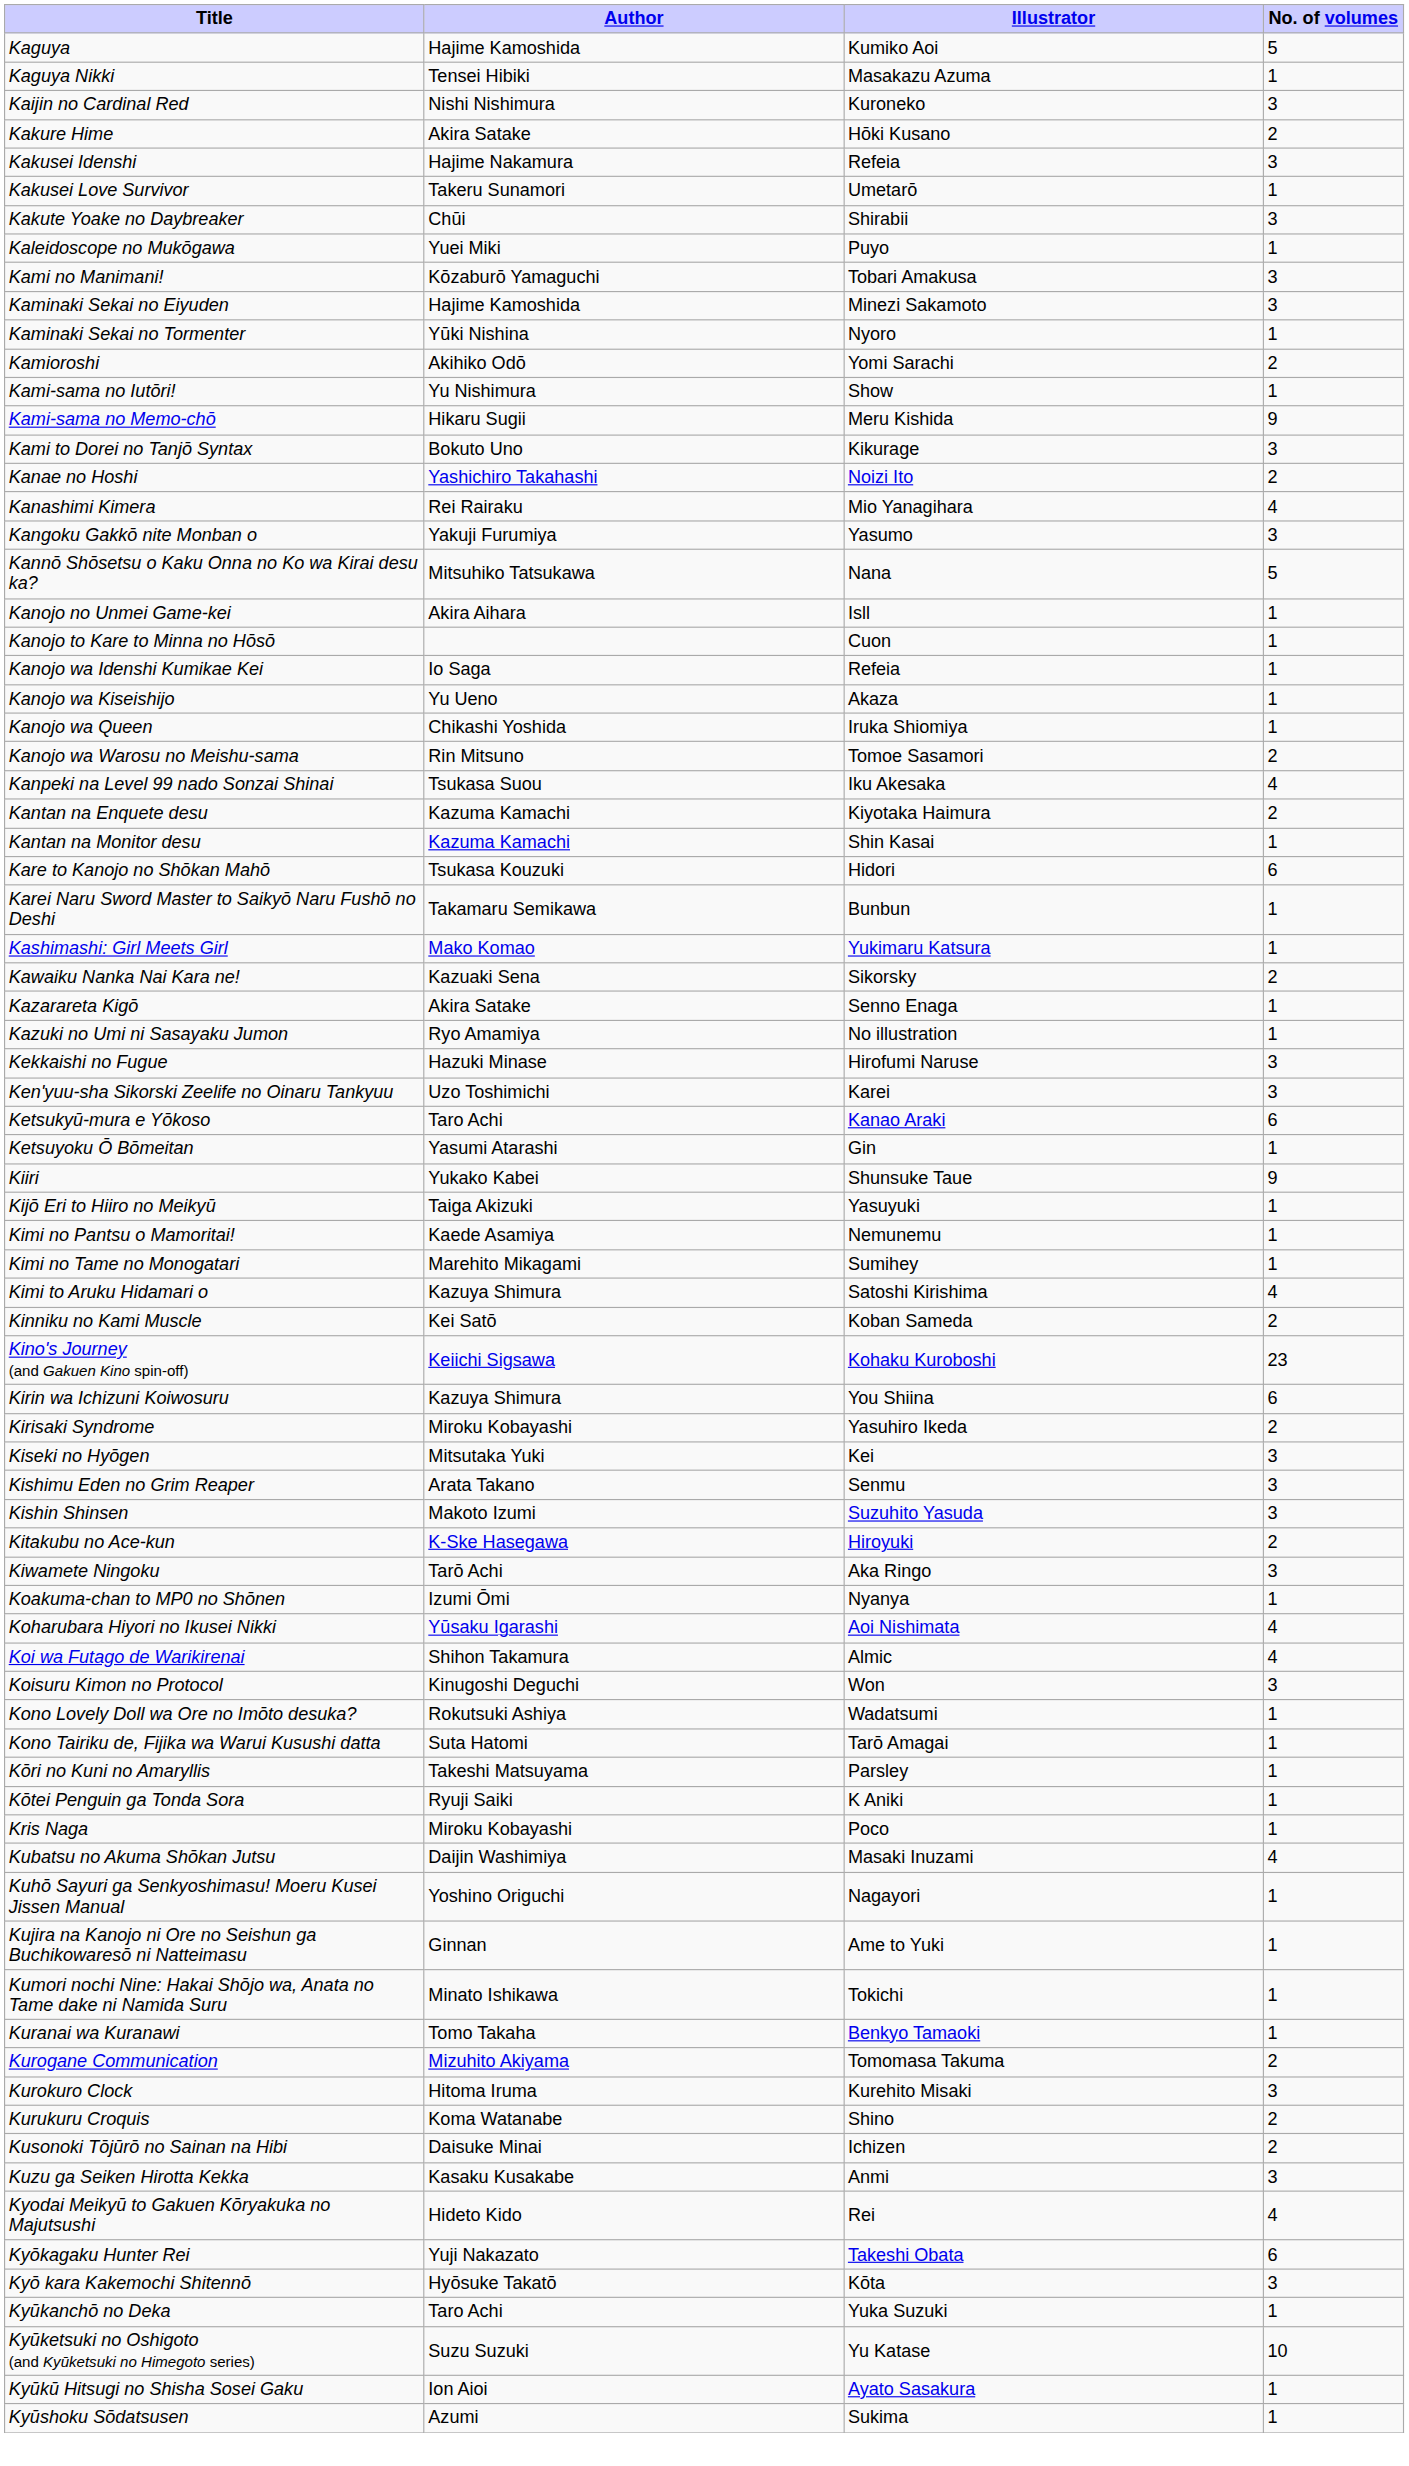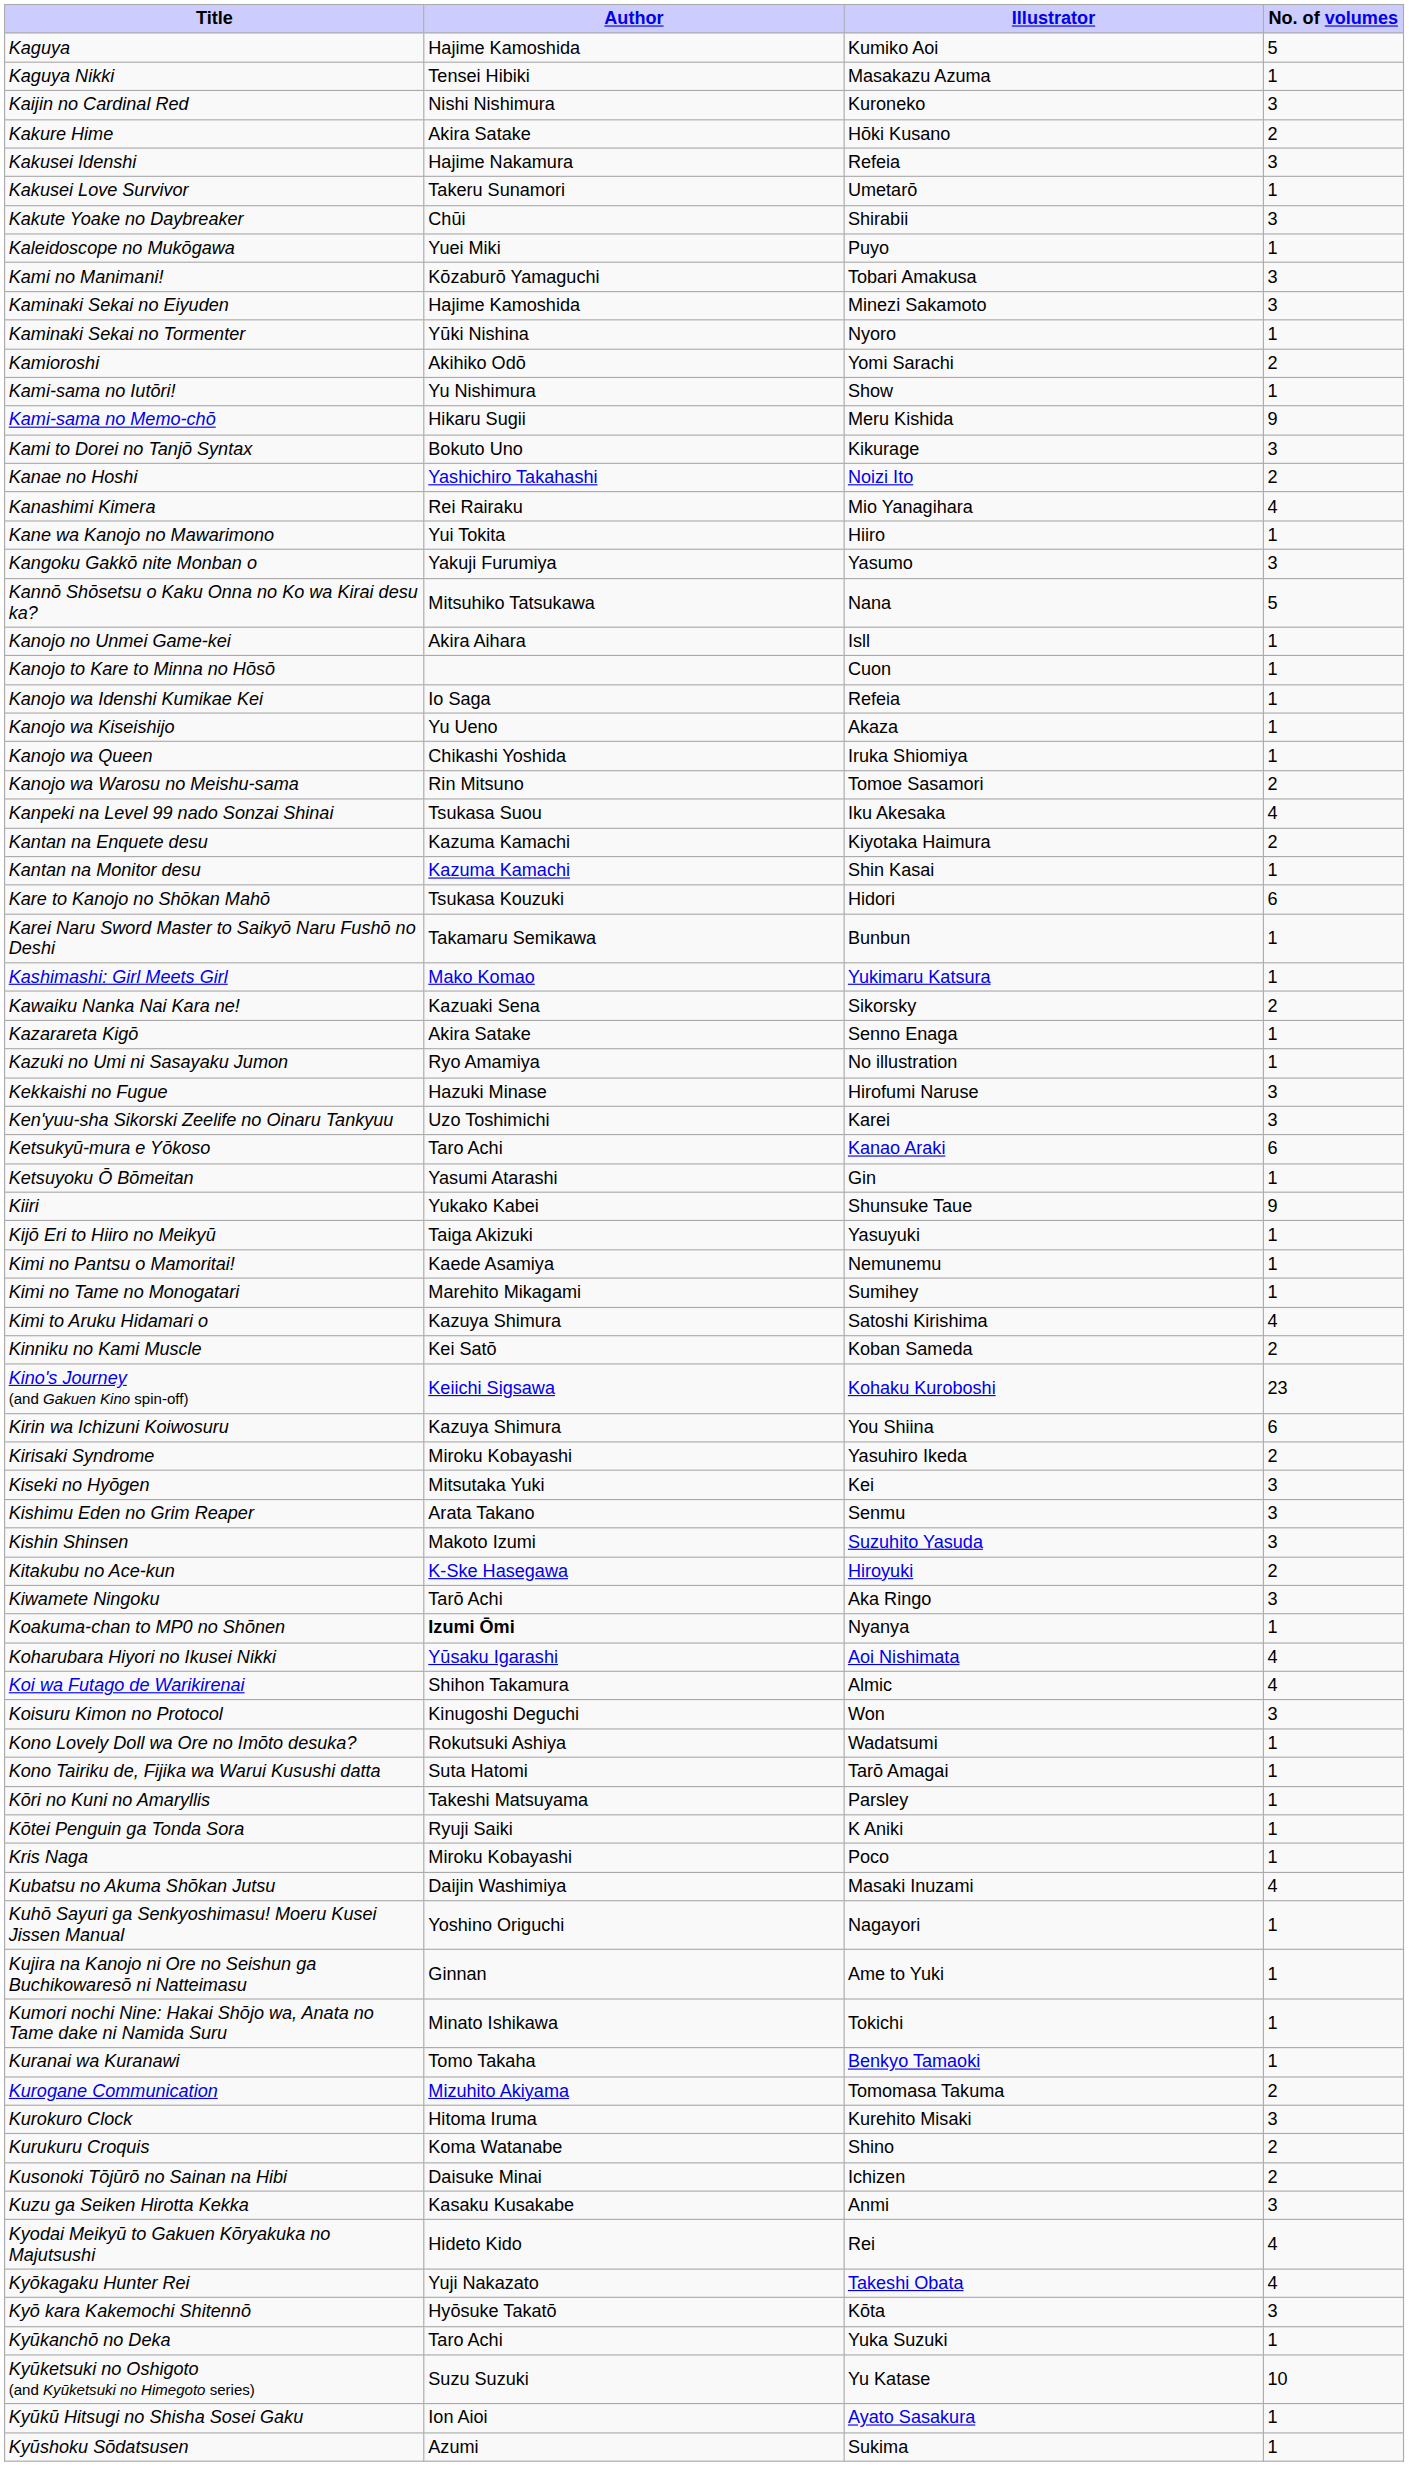+ row: Kane wa Kanojo no Mawarimono | Yui Tokita | Hiiro | 1
Koakuma-chan to MP0 no Shōnen | Author: normal -> bold
Kyōkagaku Hunter Rei | No. of volumes: 6 -> 4
